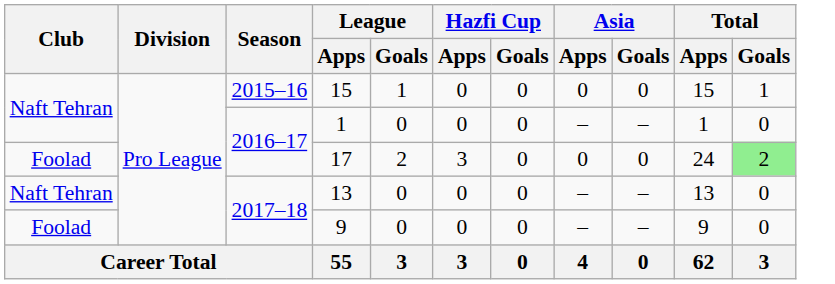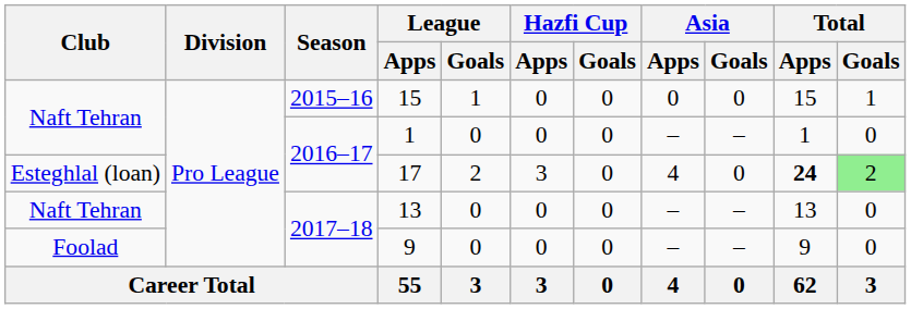17 | Club: Foolad -> Esteghlal (loan)
17 | Asia / Apps: 0 -> 4
17 | Total / Apps: normal -> bold
